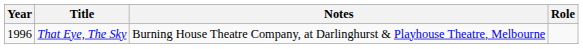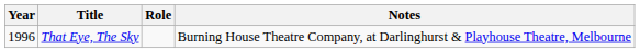columns swapped: Role <-> Notes
